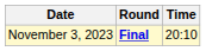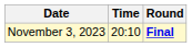columns swapped: Time <-> Round
